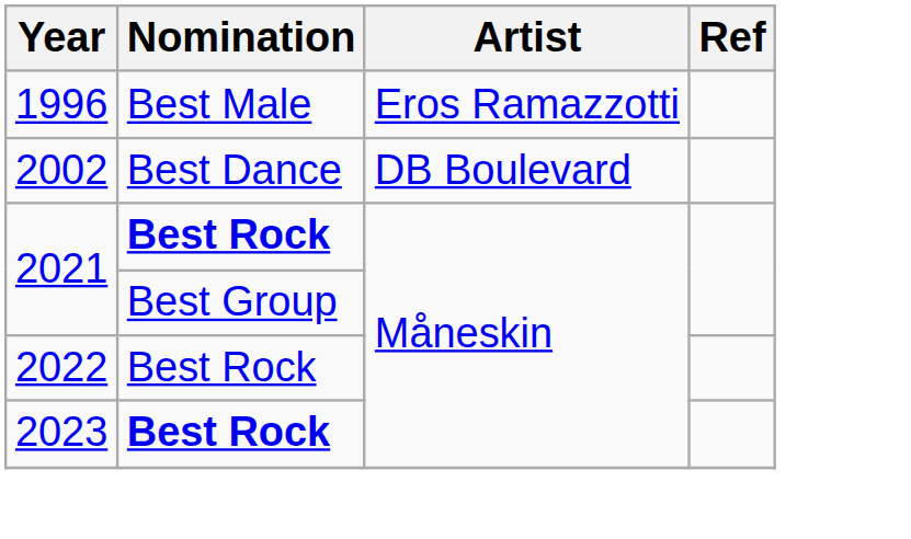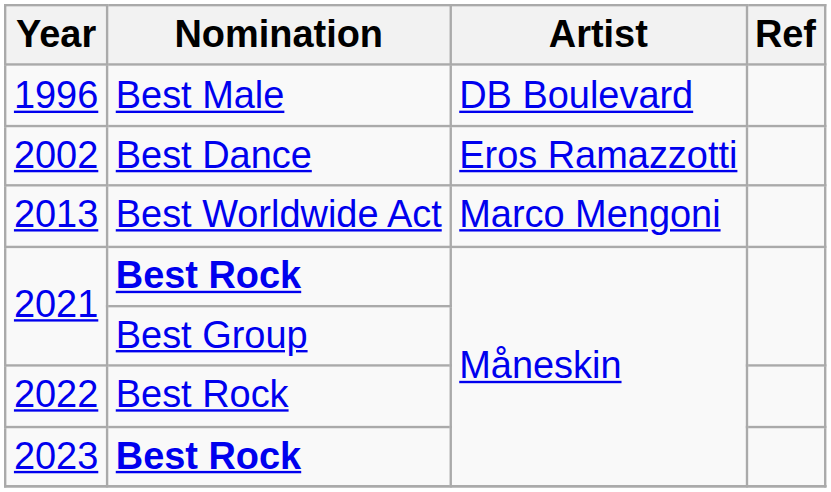1996 | Artist: Eros Ramazzotti -> DB Boulevard
2002 | Artist: DB Boulevard -> Eros Ramazzotti
+ row: 2013 | Best Worldwide Act | Marco Mengoni
